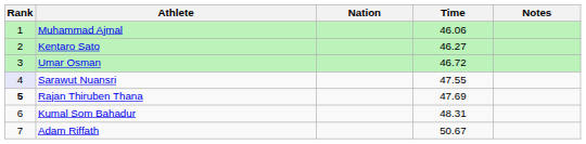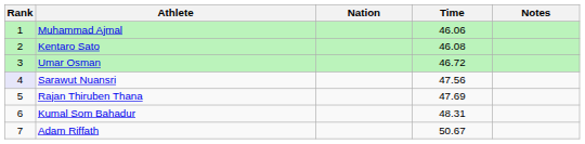Kentaro Sato | Time: 46.27 -> 46.08
Sarawut Nuansri | Time: 47.55 -> 47.56
Rajan Thiruben Thana | Rank: bold -> normal
